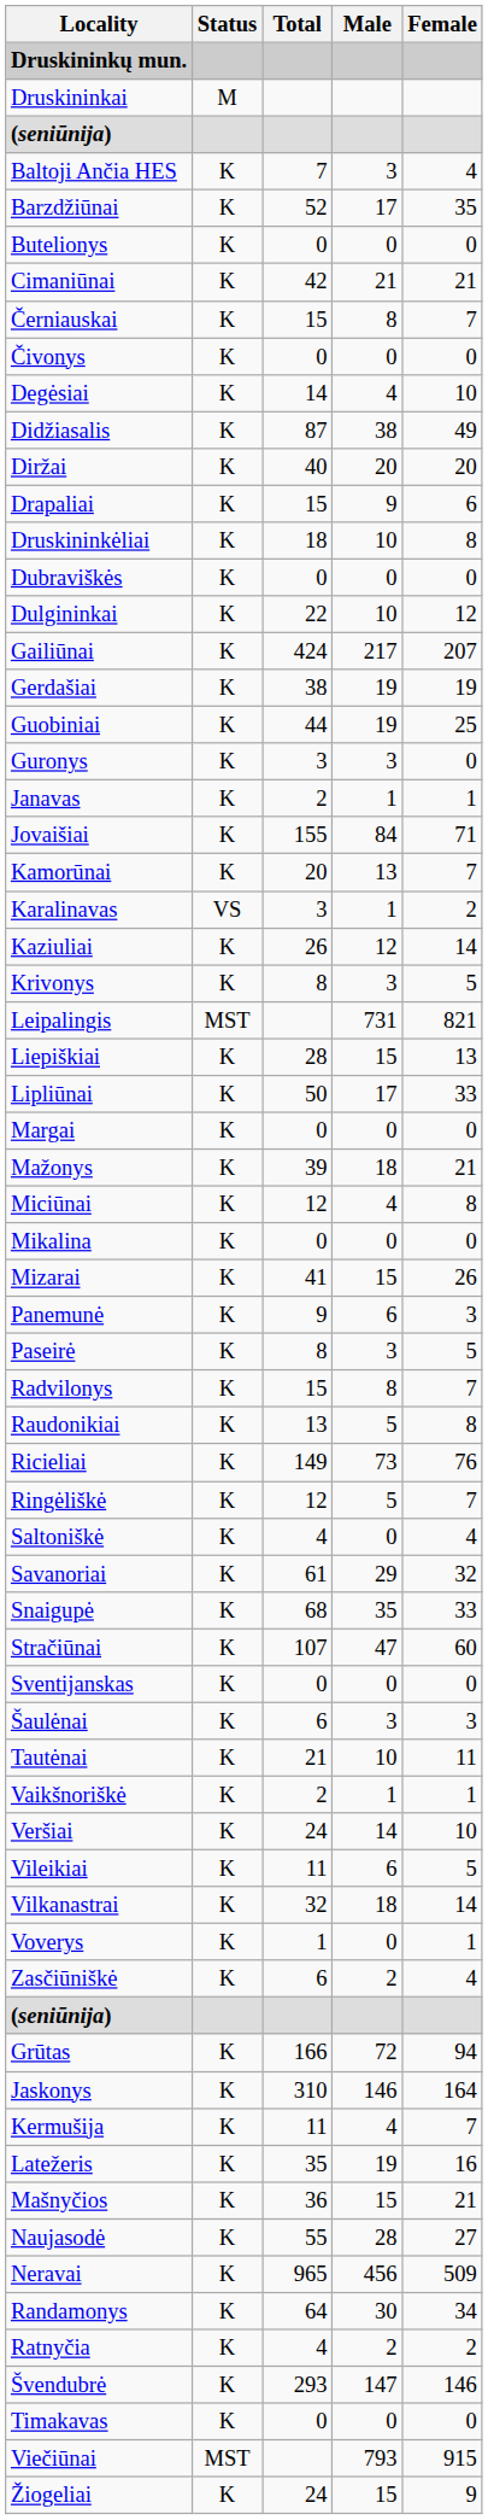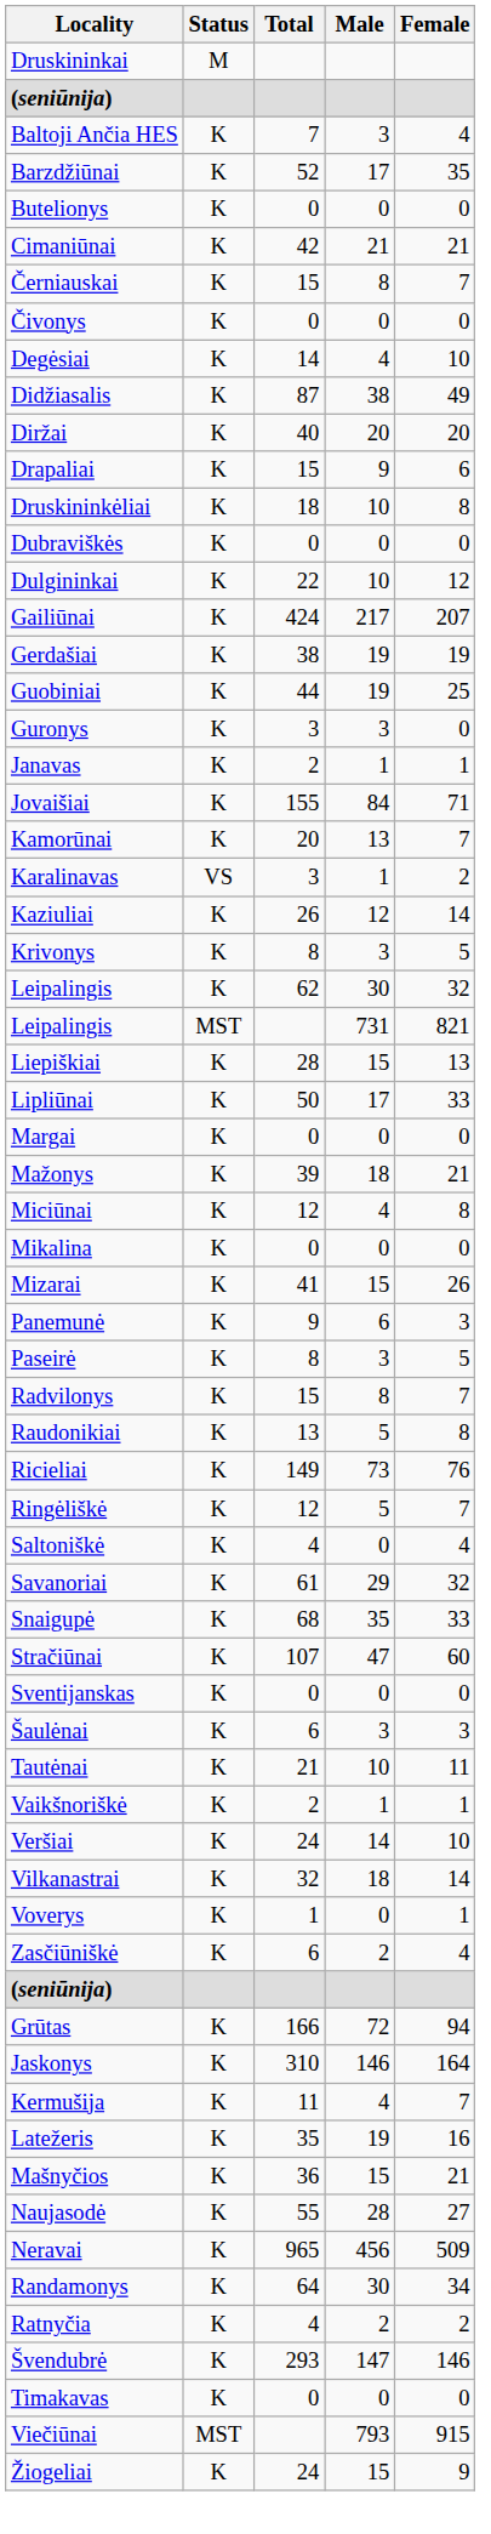- row: Druskininkų mun.
+ row: Leipalingis | K | 62 | 30 | 32
- row: Vileikiai | K | 11 | 6 | 5
